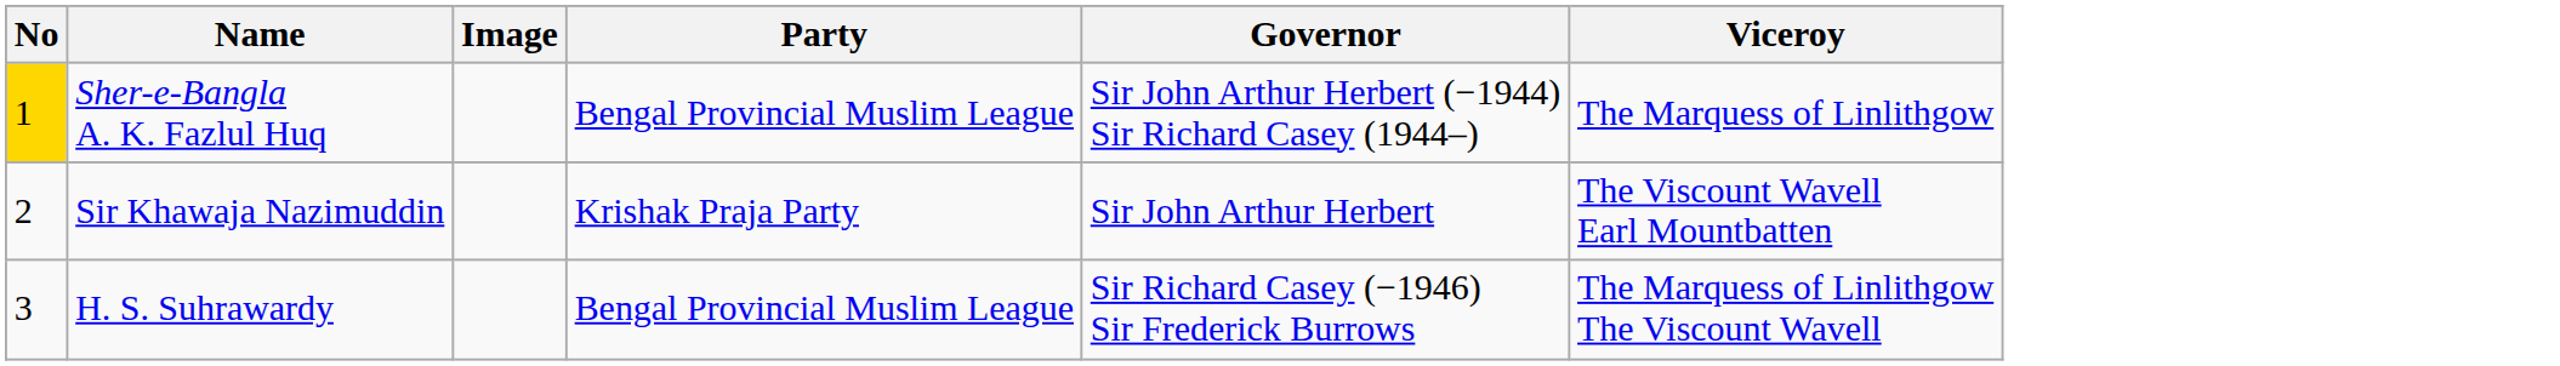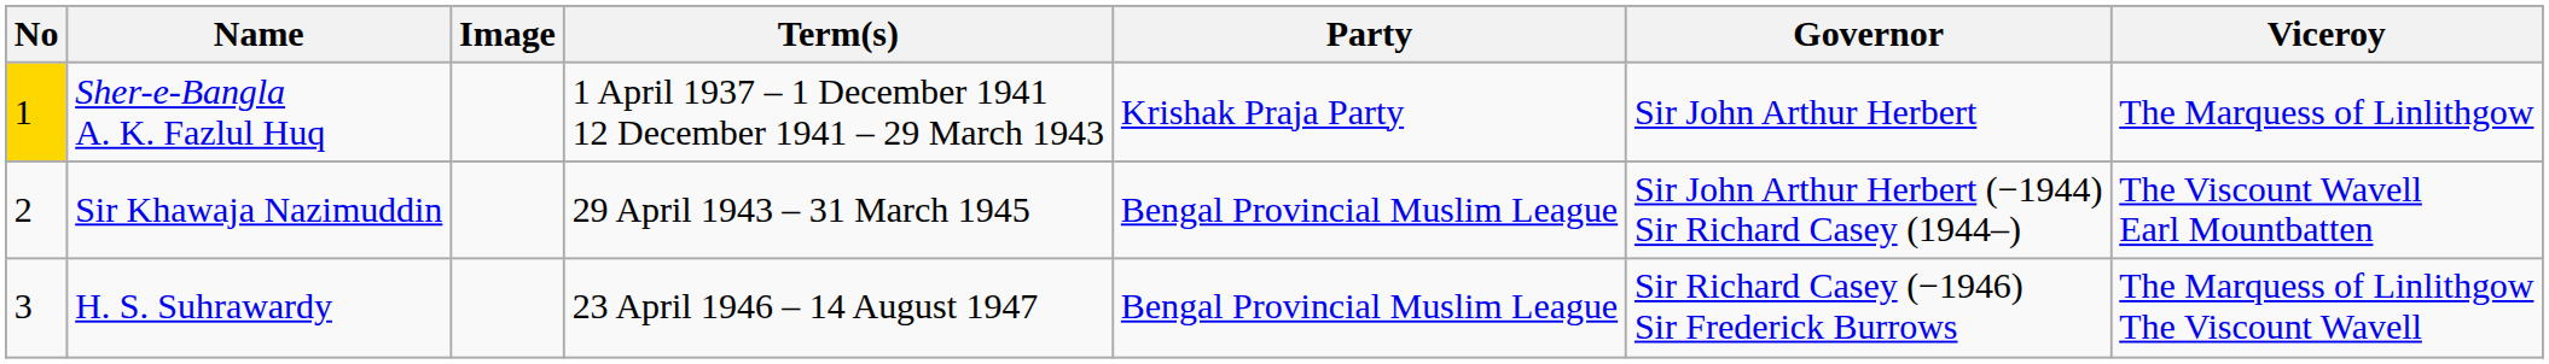+ column: Term(s) | 1 April 1937 – 1 December 1941 12 December 1941 – 29 March 1943 | 29 April 1943 – 31 March 1945 | 23 April 1946 – 14 August 1947
Sher-e-Bangla A. K. Fazlul Huq | Party: Bengal Provincial Muslim League -> Krishak Praja Party
Sher-e-Bangla A. K. Fazlul Huq | Governor: Sir John Arthur Herbert (−1944) Sir Richard Casey (1944–) -> Sir John Arthur Herbert
Sir Khawaja Nazimuddin | Party: Krishak Praja Party -> Bengal Provincial Muslim League
Sir Khawaja Nazimuddin | Governor: Sir John Arthur Herbert -> Sir John Arthur Herbert (−1944) Sir Richard Casey (1944–)
